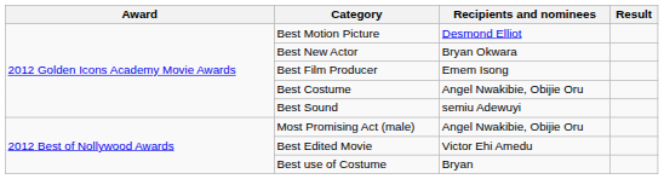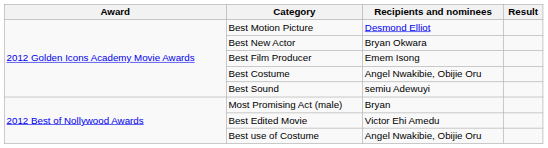Most Promising Act (male) | Recipients and nominees: Angel Nwakibie, Obijie Oru -> Bryan
Best use of Costume | Recipients and nominees: Bryan -> Angel Nwakibie, Obijie Oru
